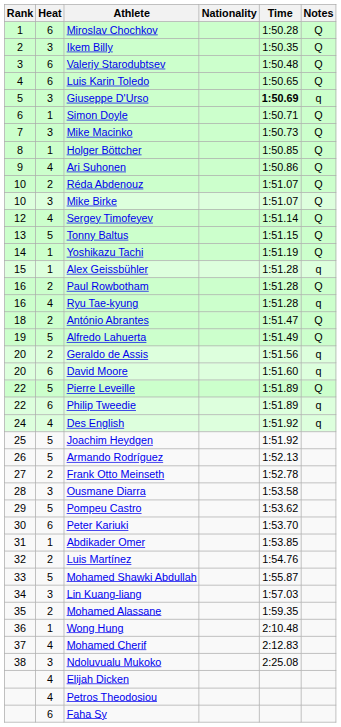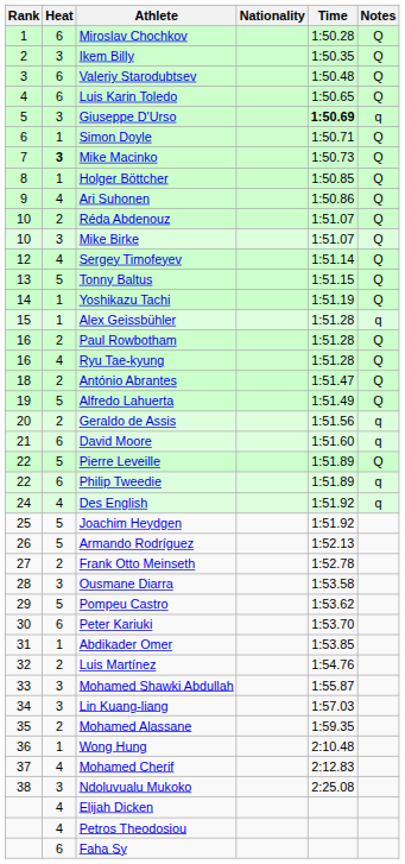Mike Macinko | Heat: normal -> bold
Ryu Tae-kyung | Notes: q -> Q
David Moore | Rank: 20 -> 21
Mohamed Shawki Abdullah | Heat: 5 -> 3
